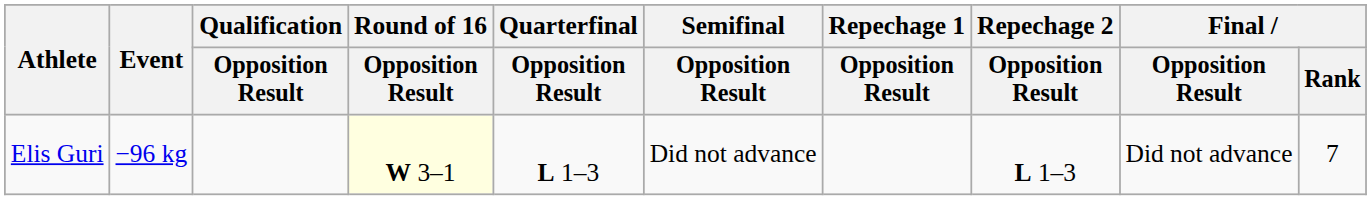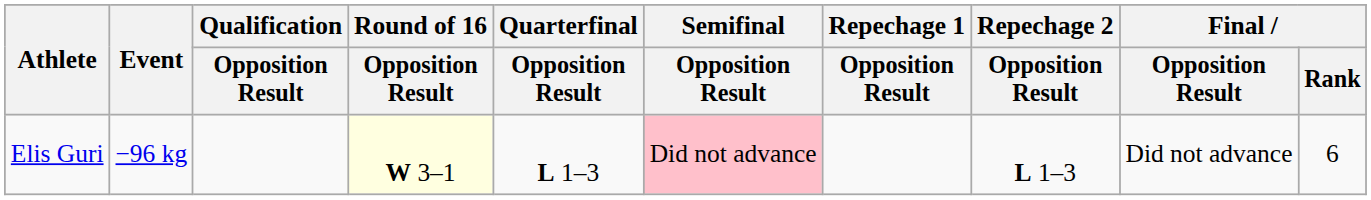Elis Guri | Semifinal / Opposition Result: no background -> pink background
Elis Guri | Final / Rank: 7 -> 6
